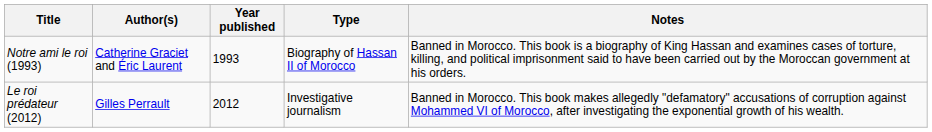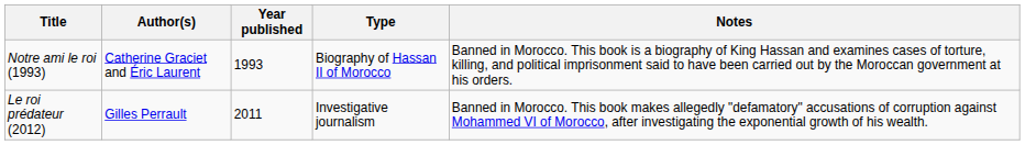Le roi prédateur (2012) | Year published: 2012 -> 2011
